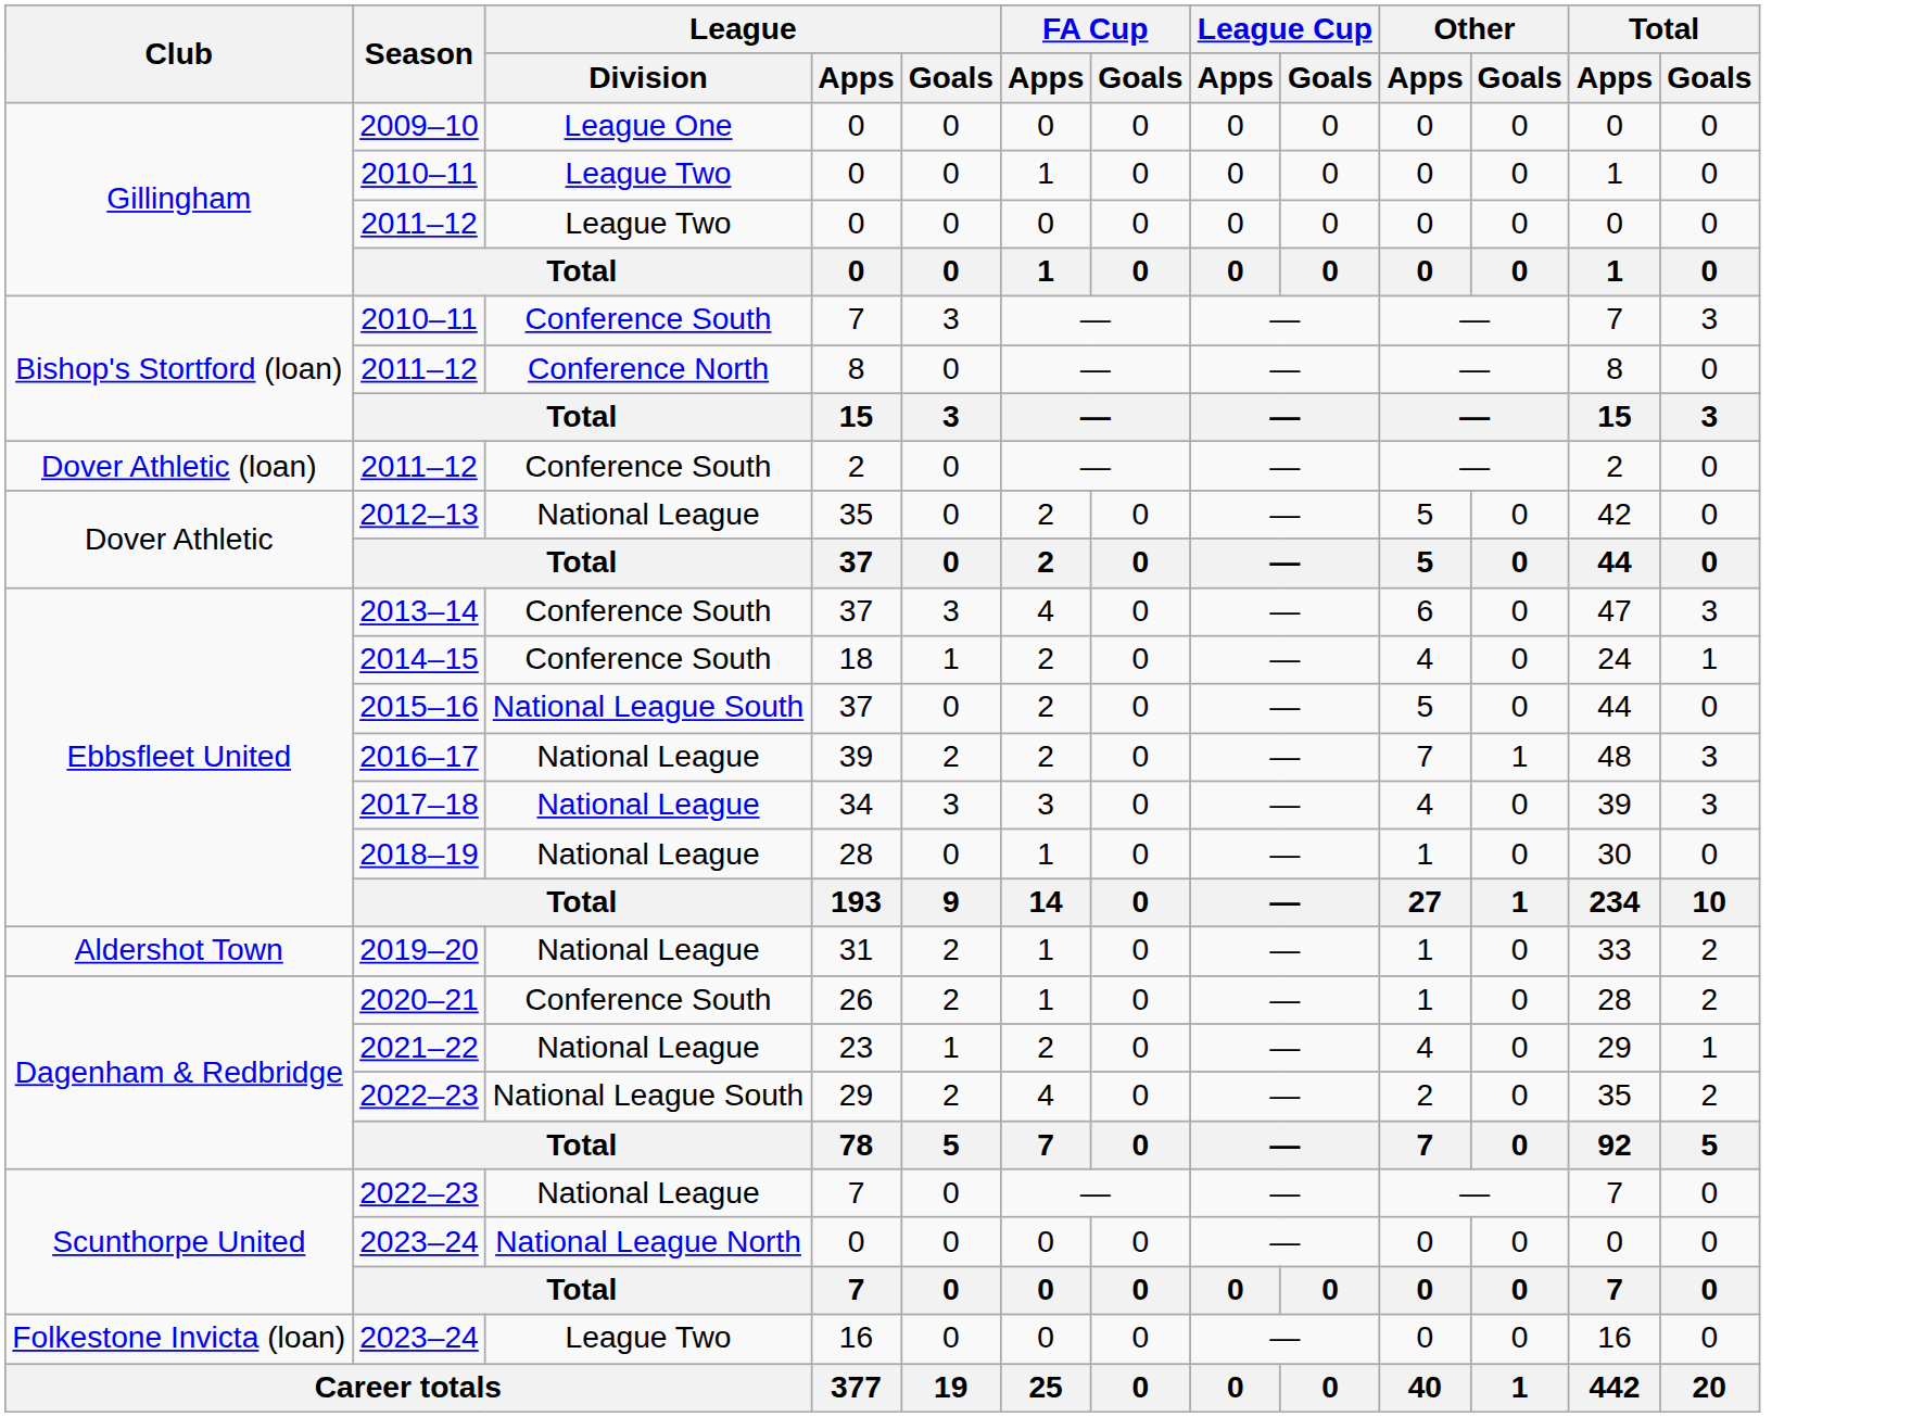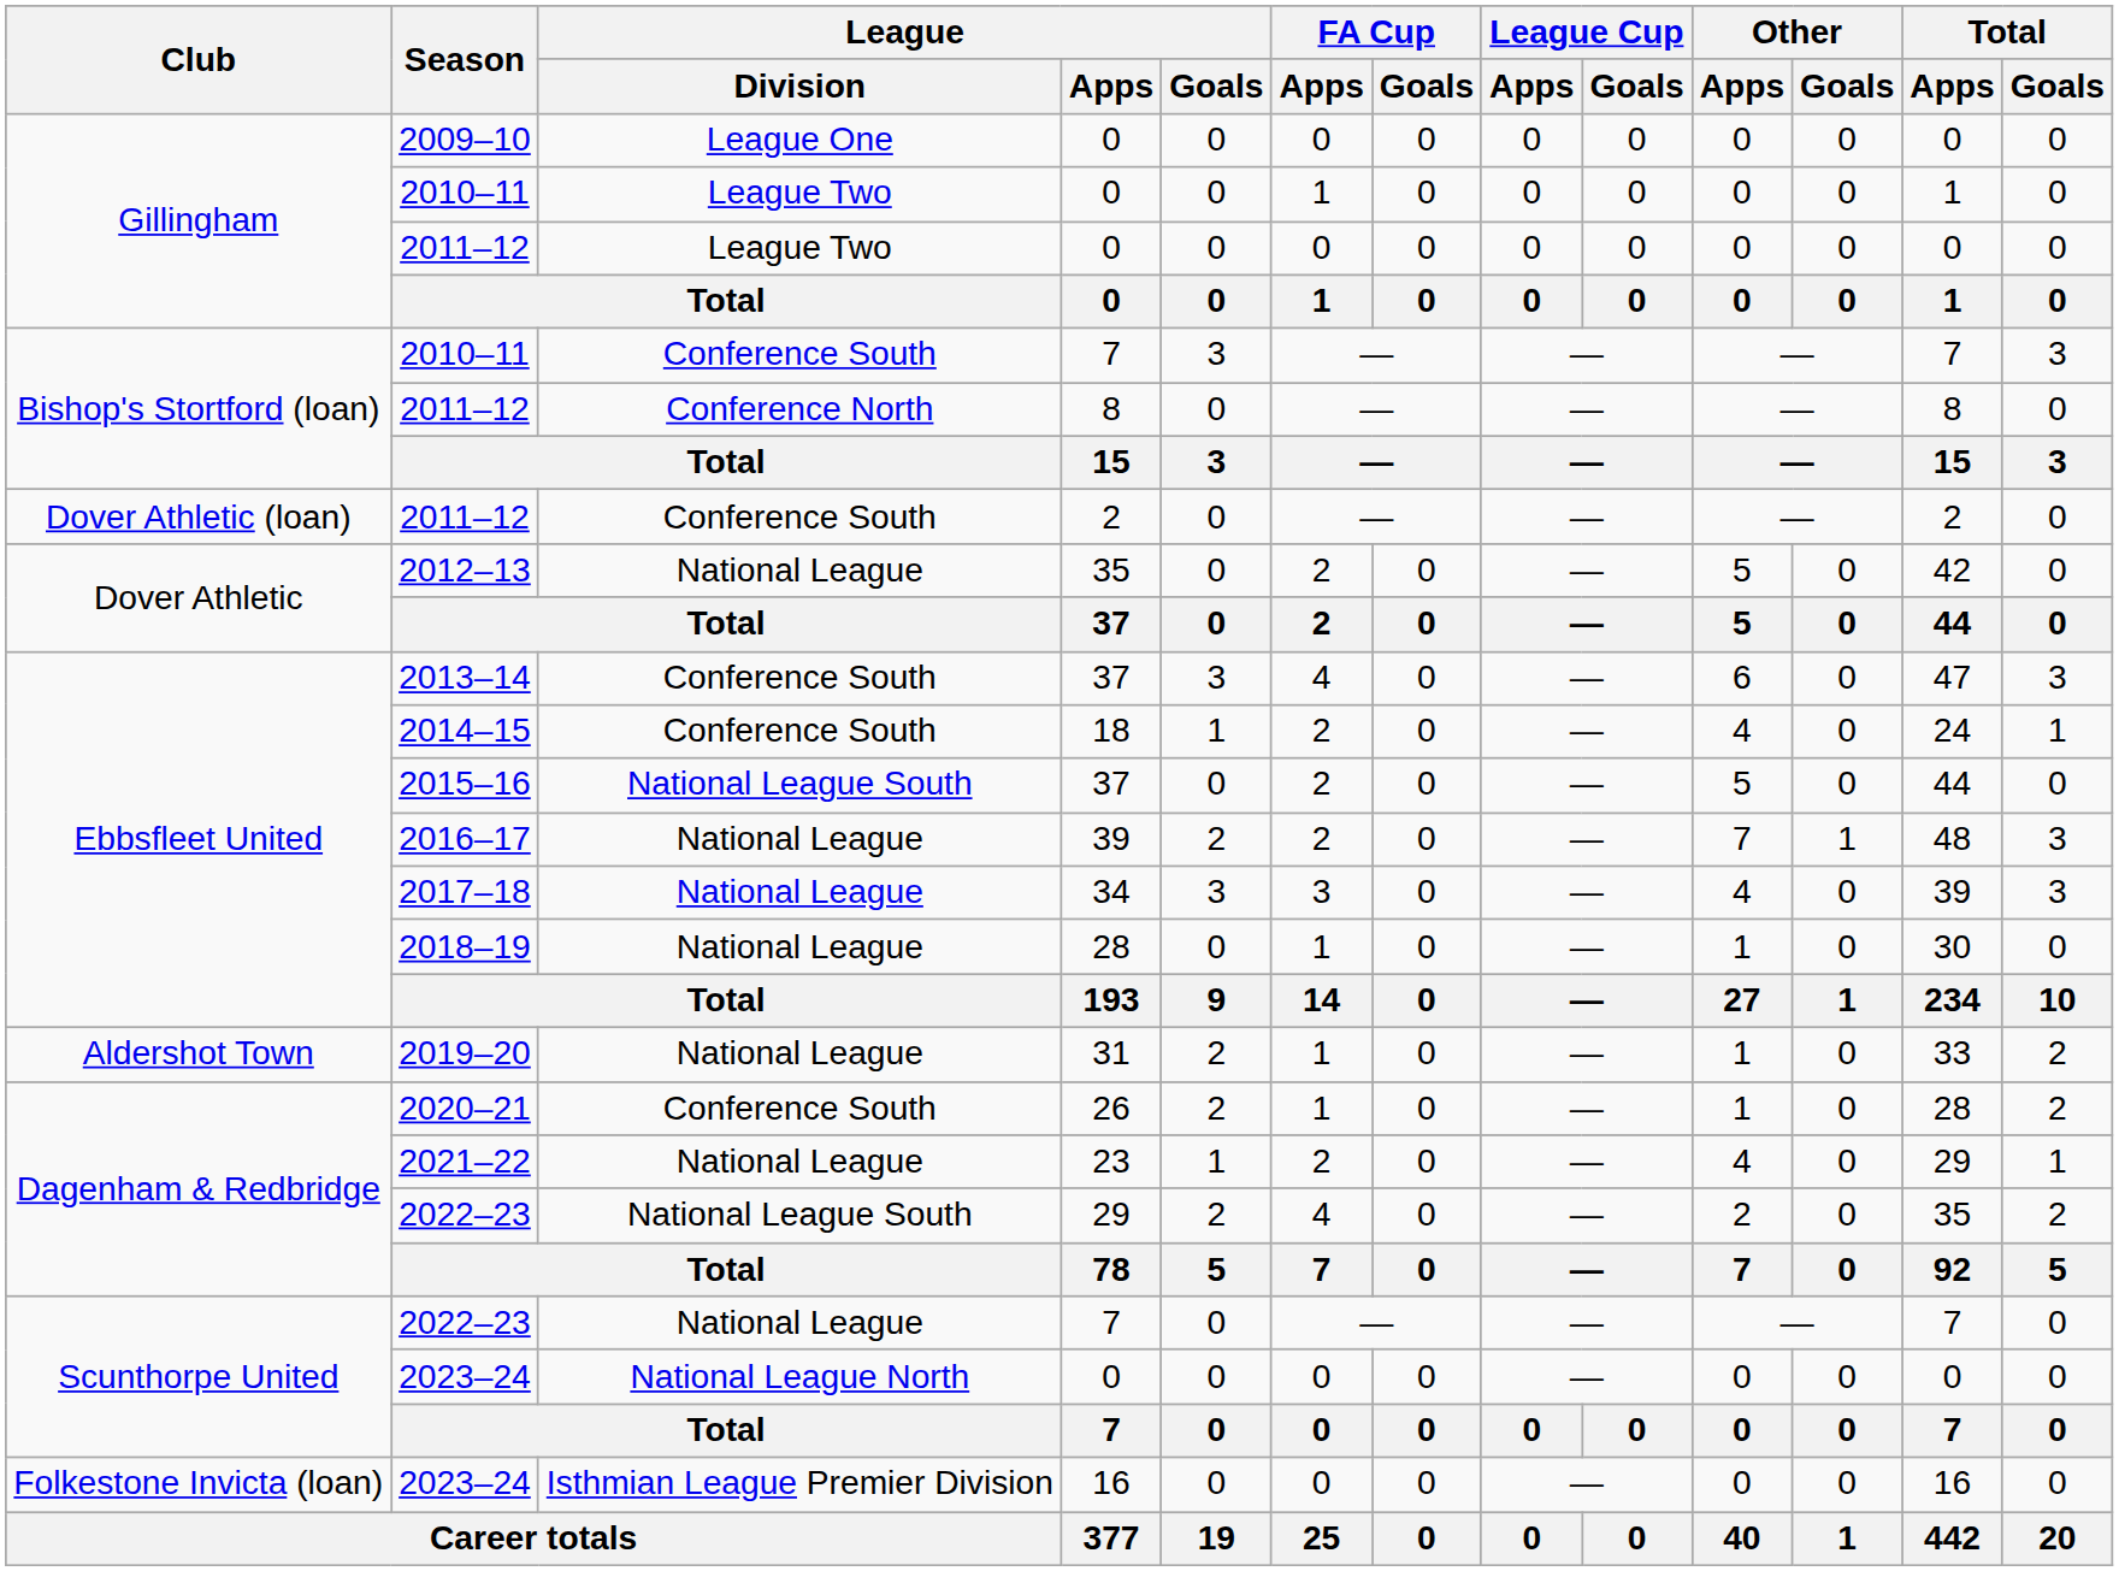2023–24 / 16 | League / Division: League Two -> Isthmian League Premier Division
